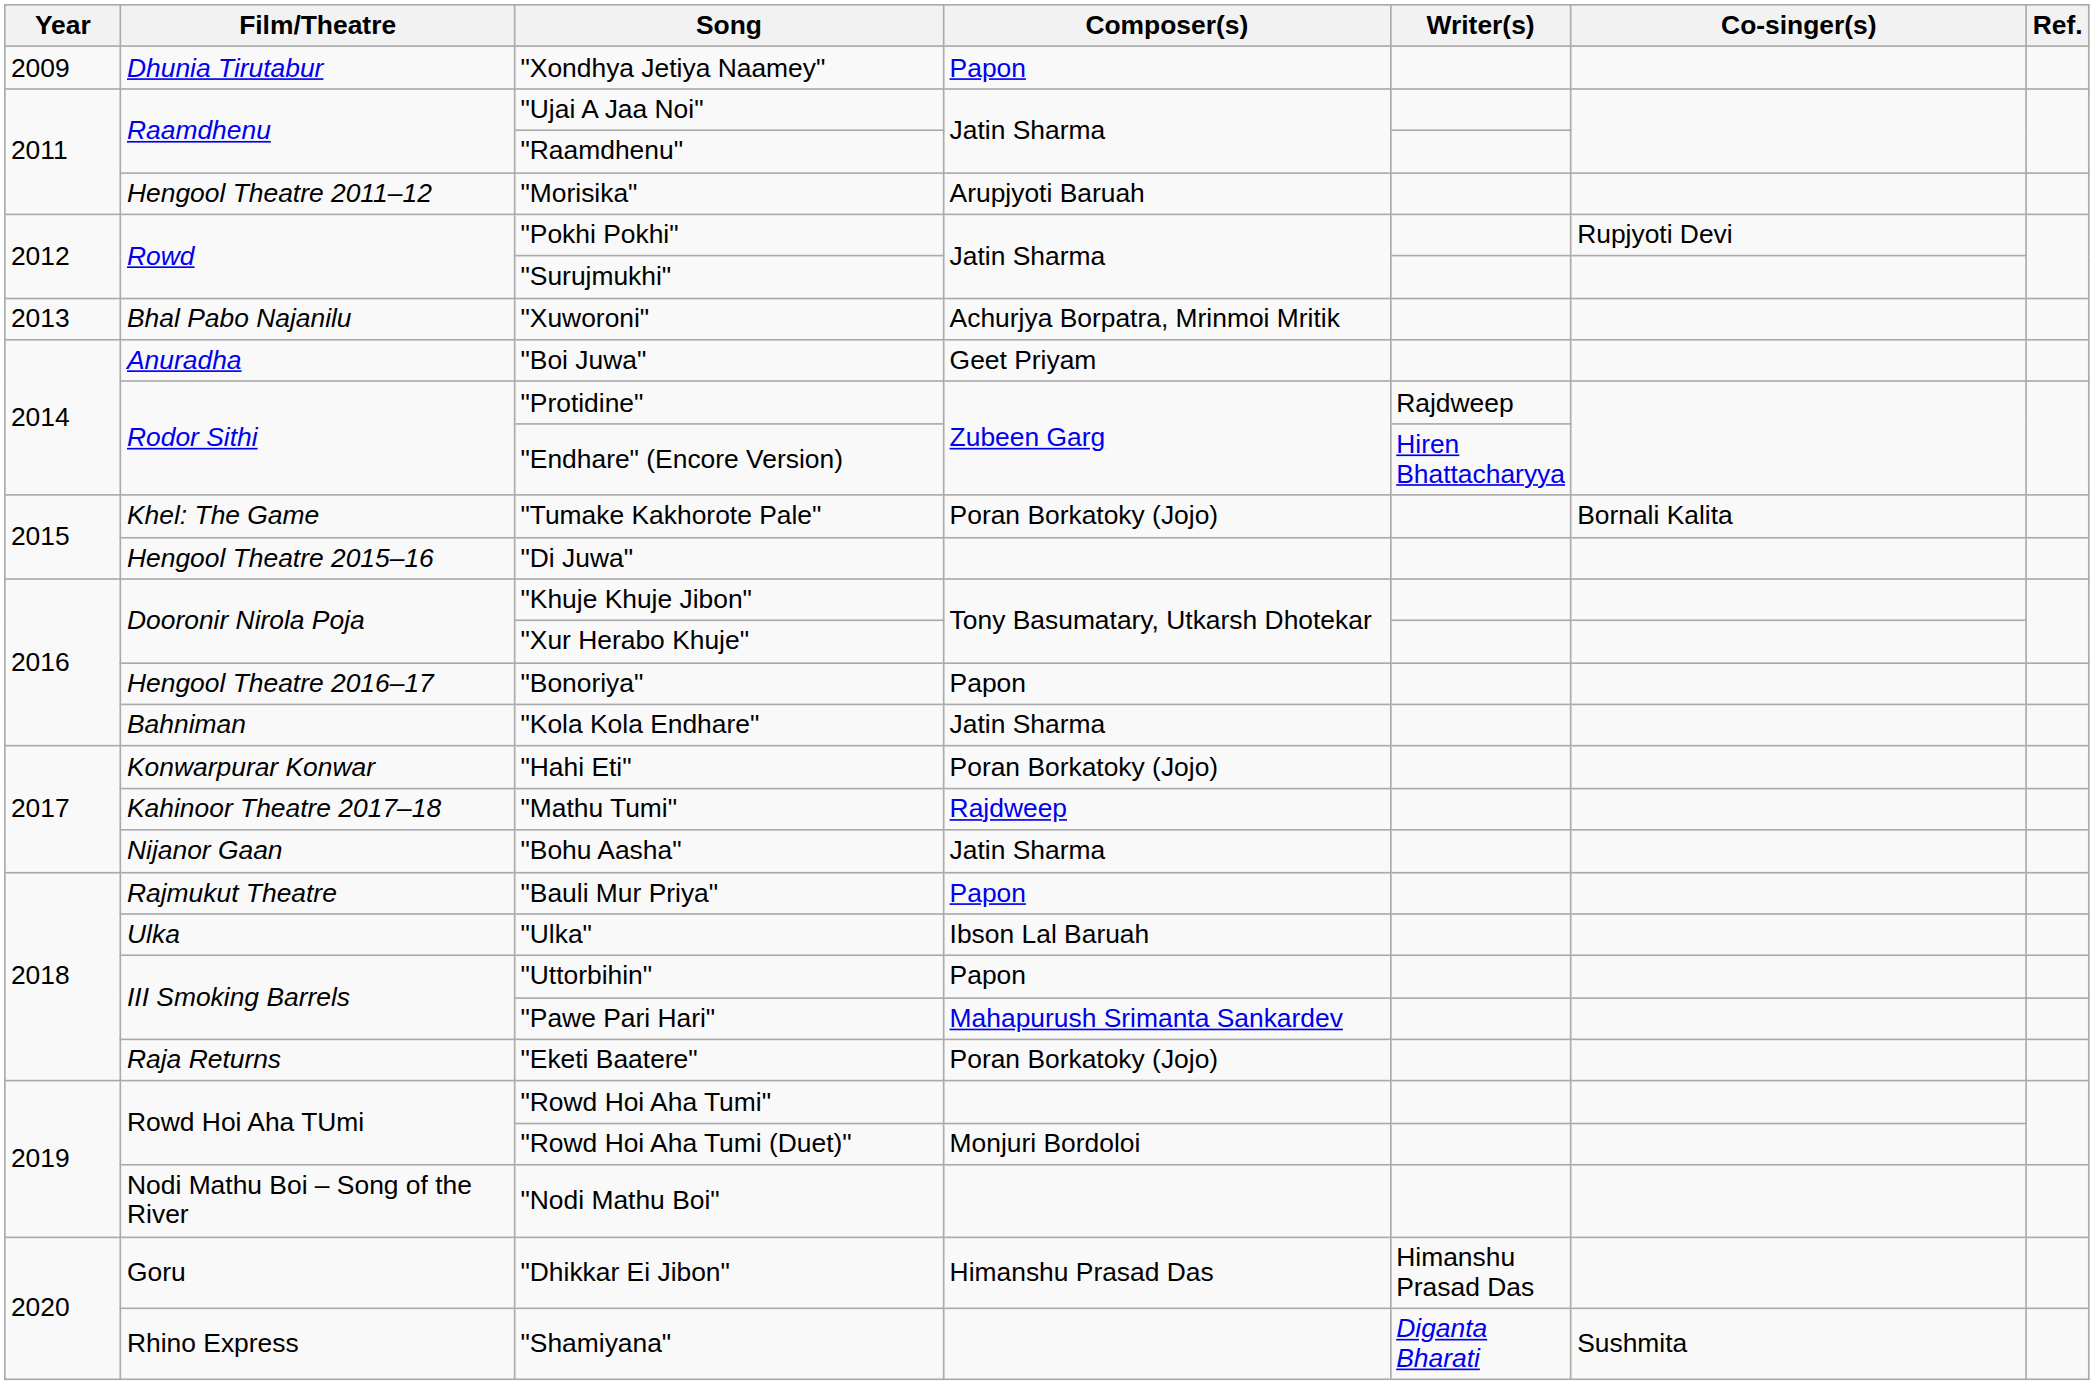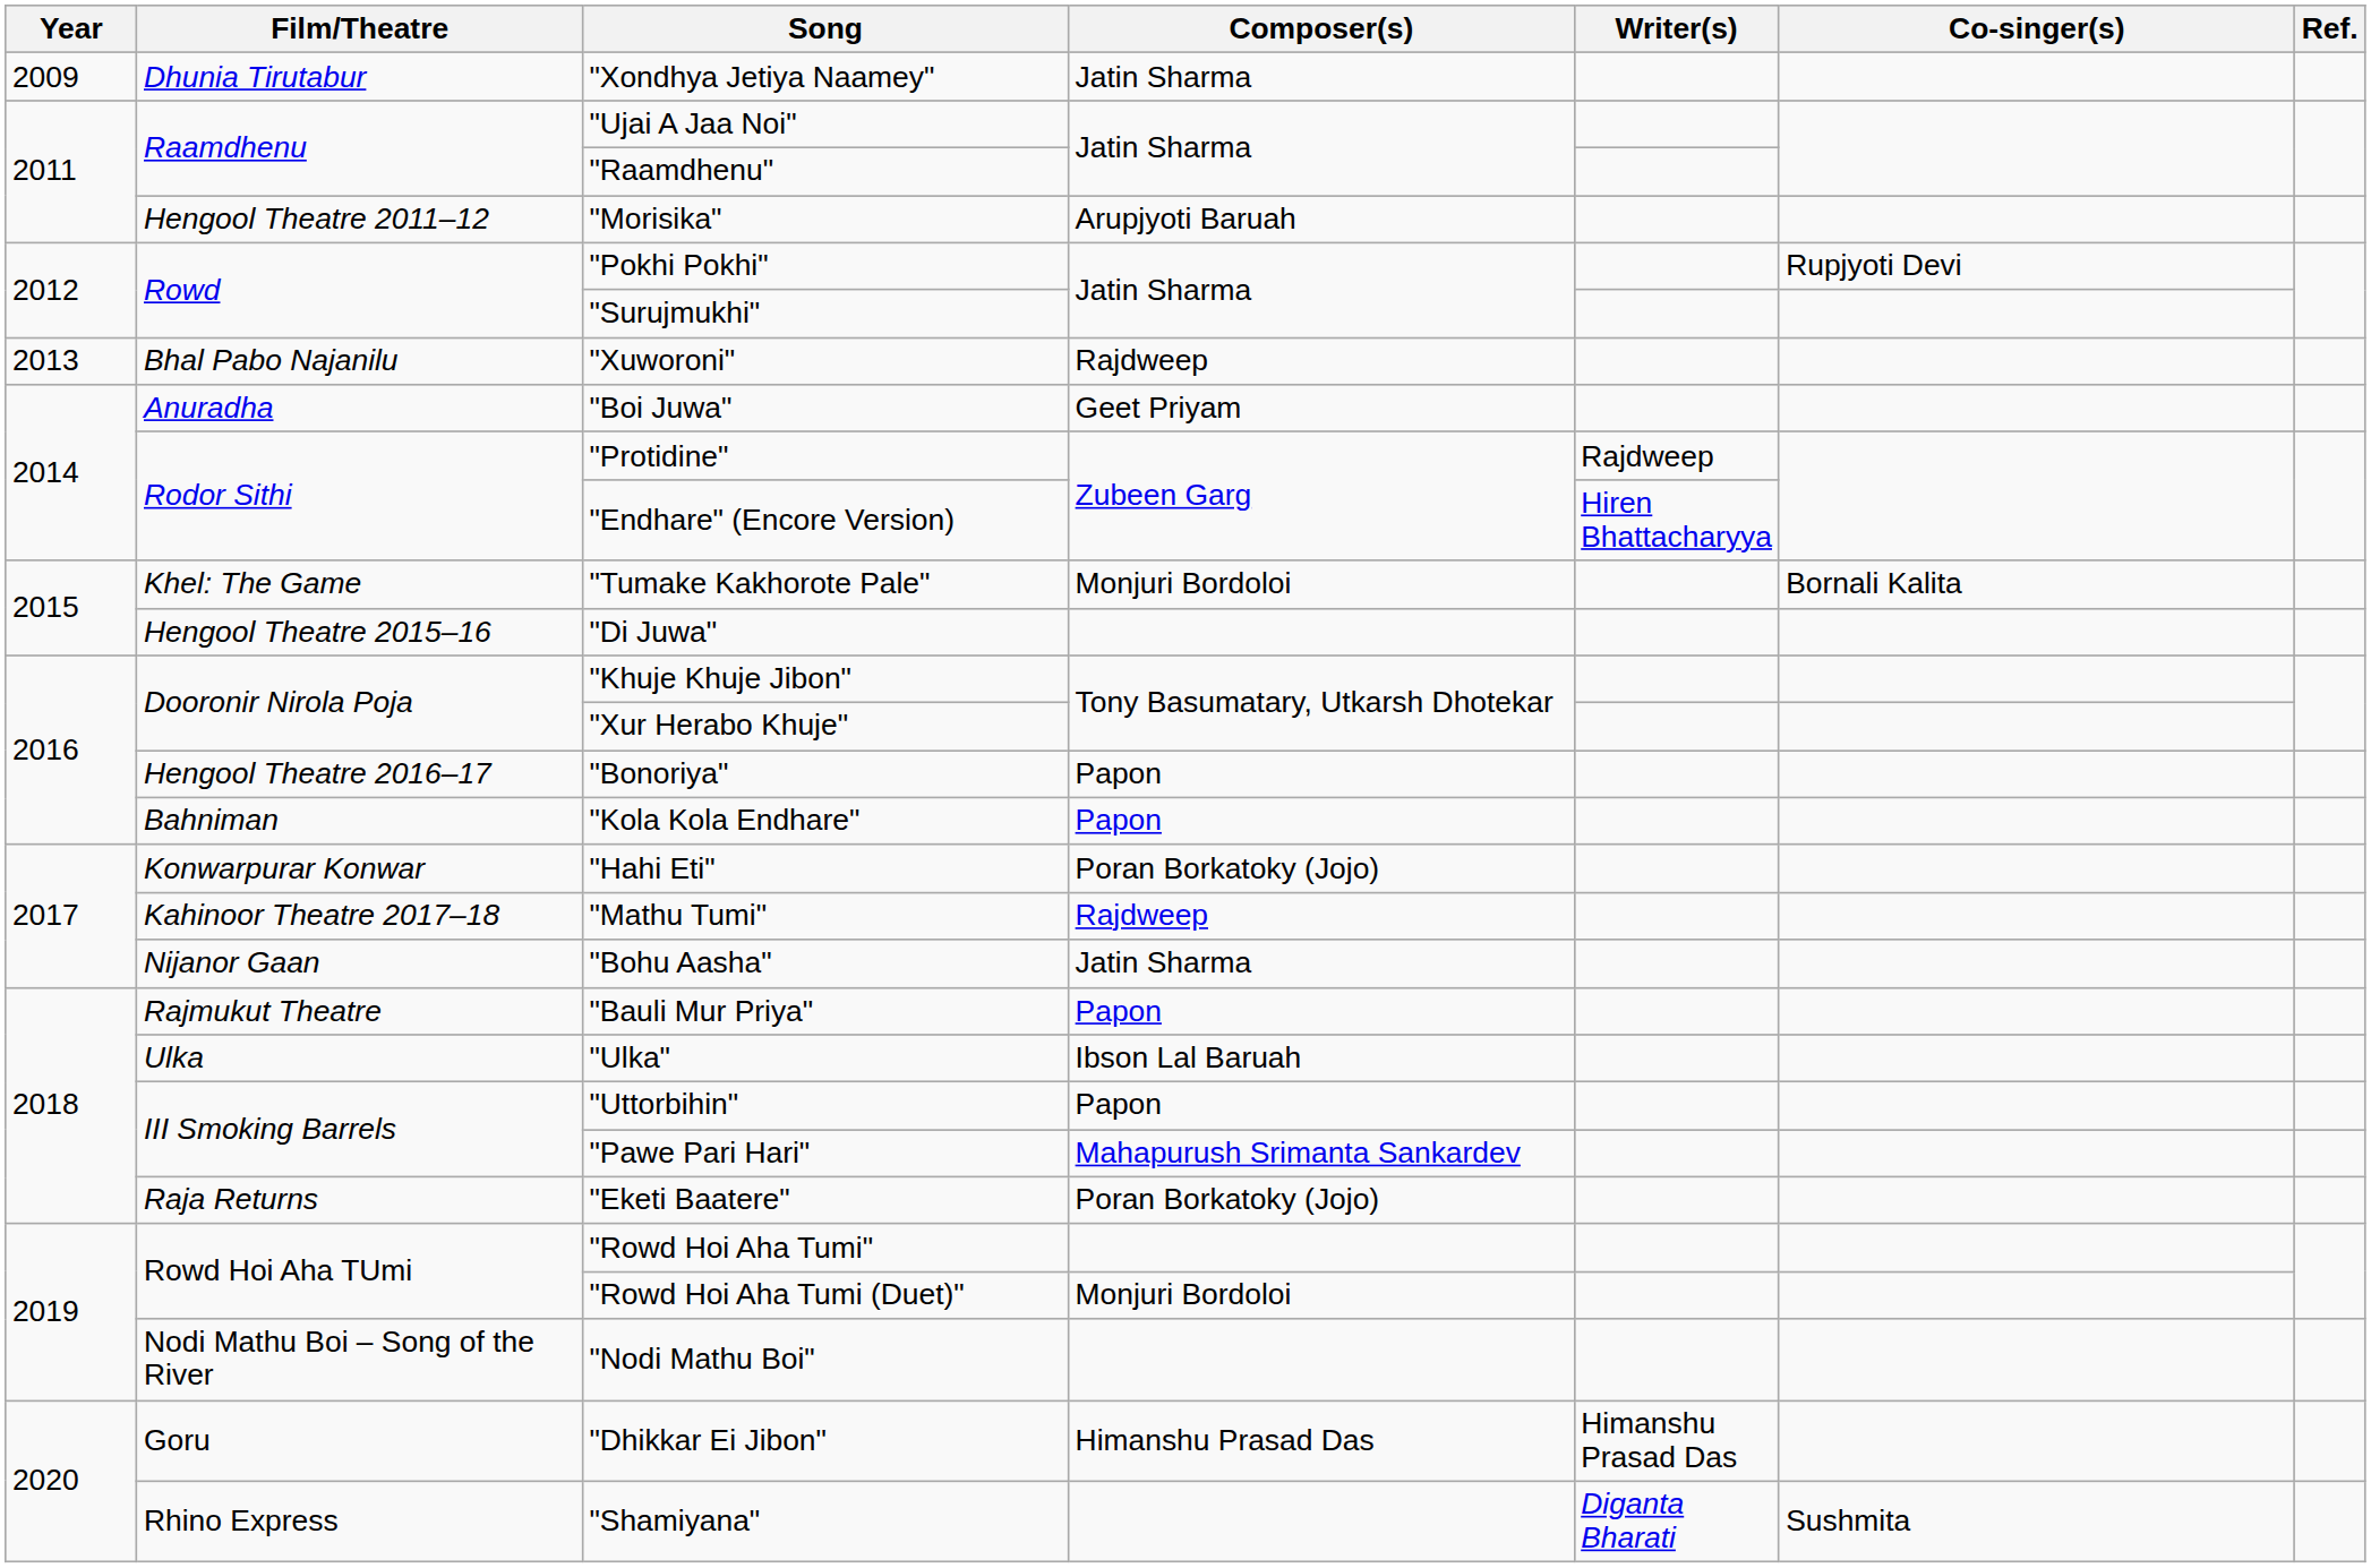"Xondhya Jetiya Naamey" | Composer(s): Papon -> Jatin Sharma
"Xuworoni" | Composer(s): Achurjya Borpatra, Mrinmoi Mritik -> Rajdweep
"Tumake Kakhorote Pale" | Composer(s): Poran Borkatoky (Jojo) -> Monjuri Bordoloi
"Kola Kola Endhare" | Composer(s): Jatin Sharma -> Papon
